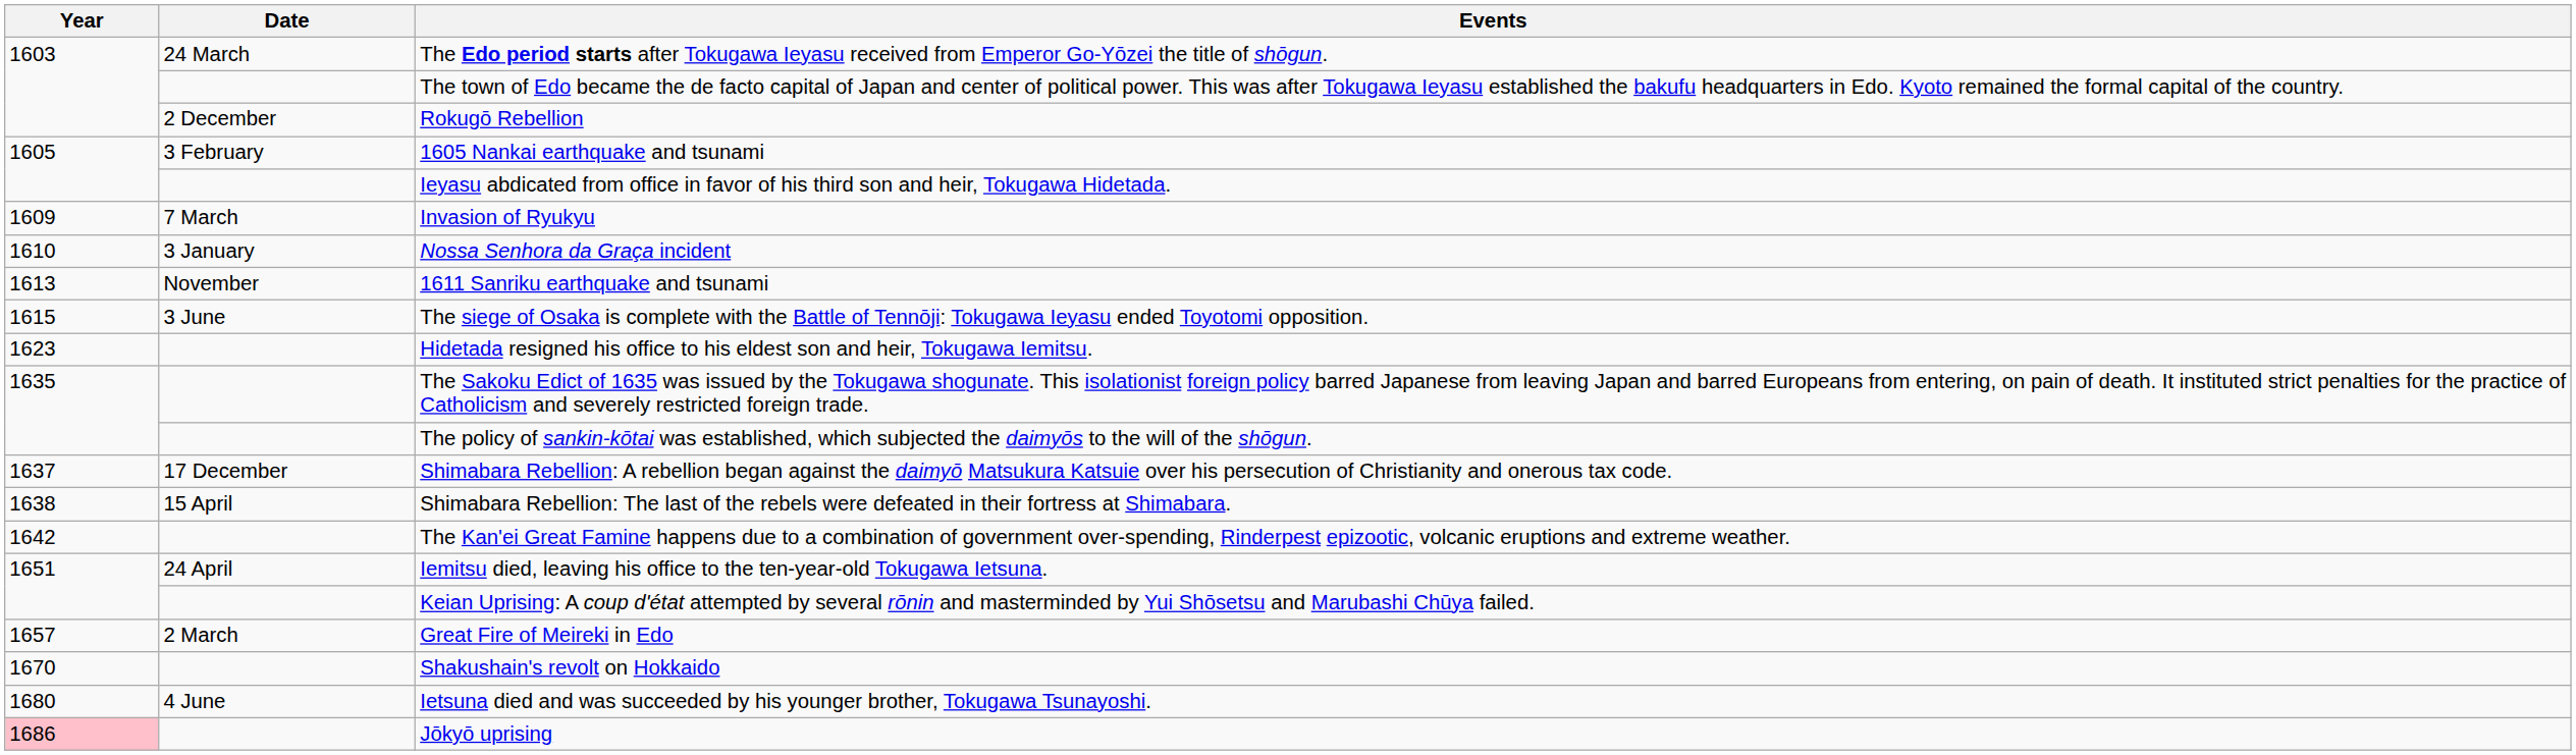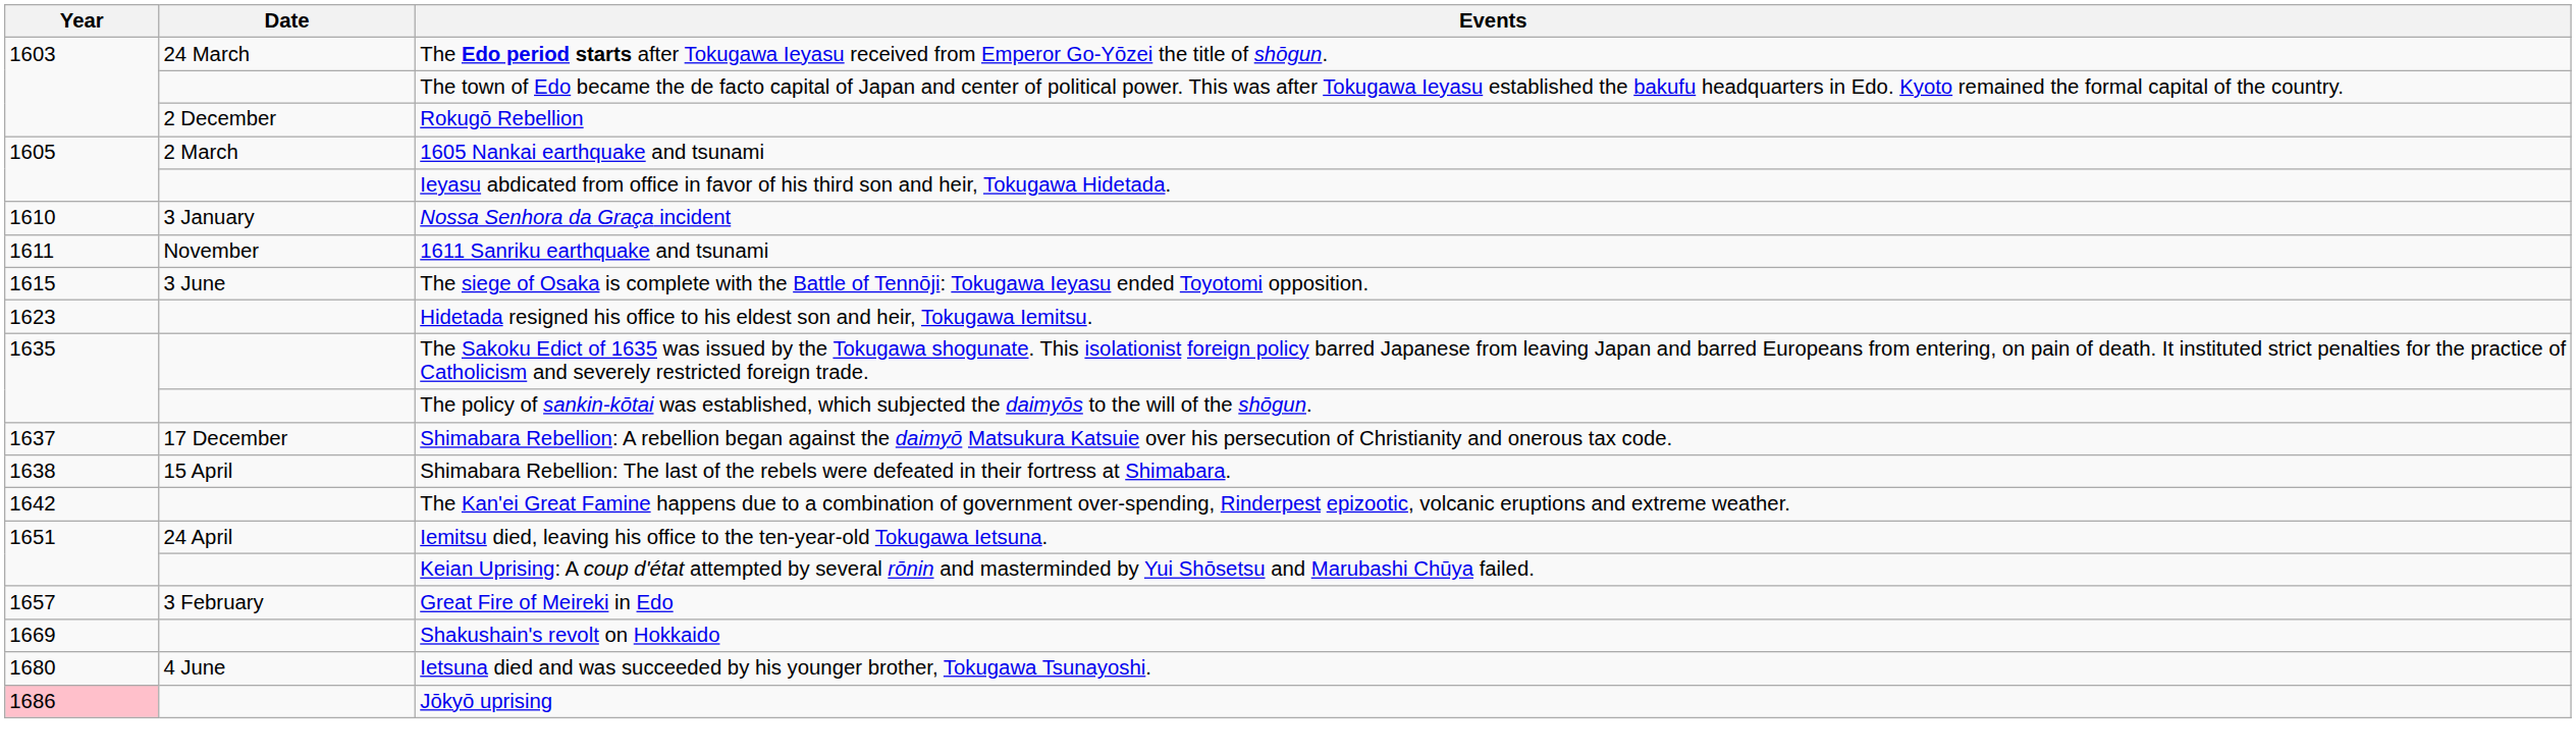1605 Nankai earthquake and tsunami | Date: 3 February -> 2 March
- row: 1609 | 7 March | Invasion of Ryukyu
1611 Sanriku earthquake and tsunami | Year: 1613 -> 1611
Great Fire of Meireki in Edo | Date: 2 March -> 3 February
Shakushain's revolt on Hokkaido | Year: 1670 -> 1669
